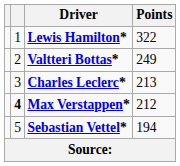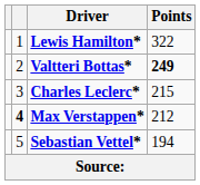Valtteri Bottas* | Points: normal -> bold
Charles Leclerc* | Points: 213 -> 215
